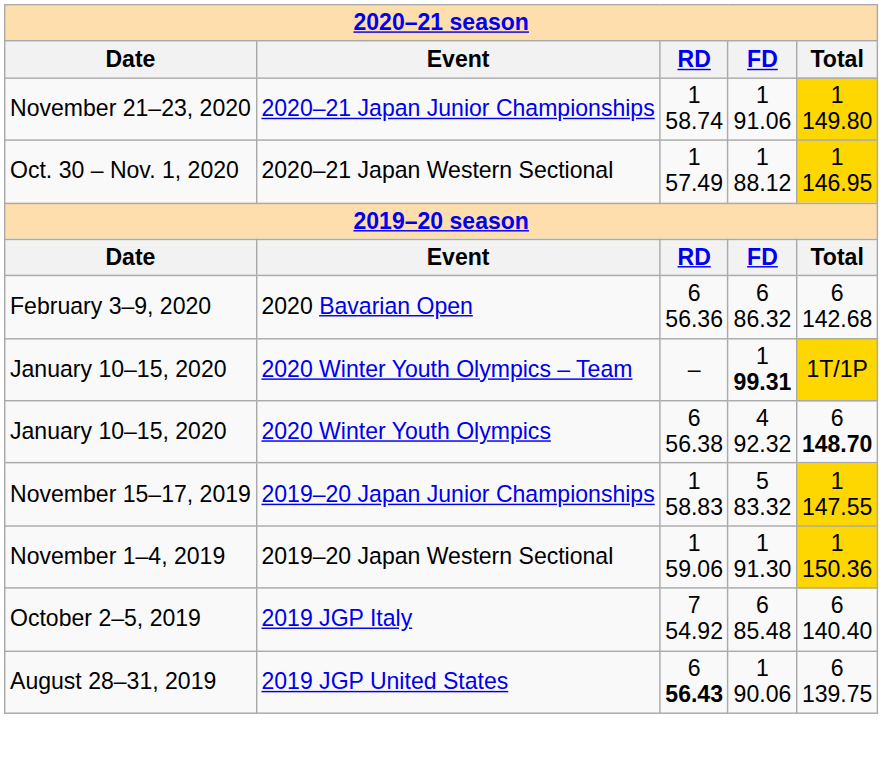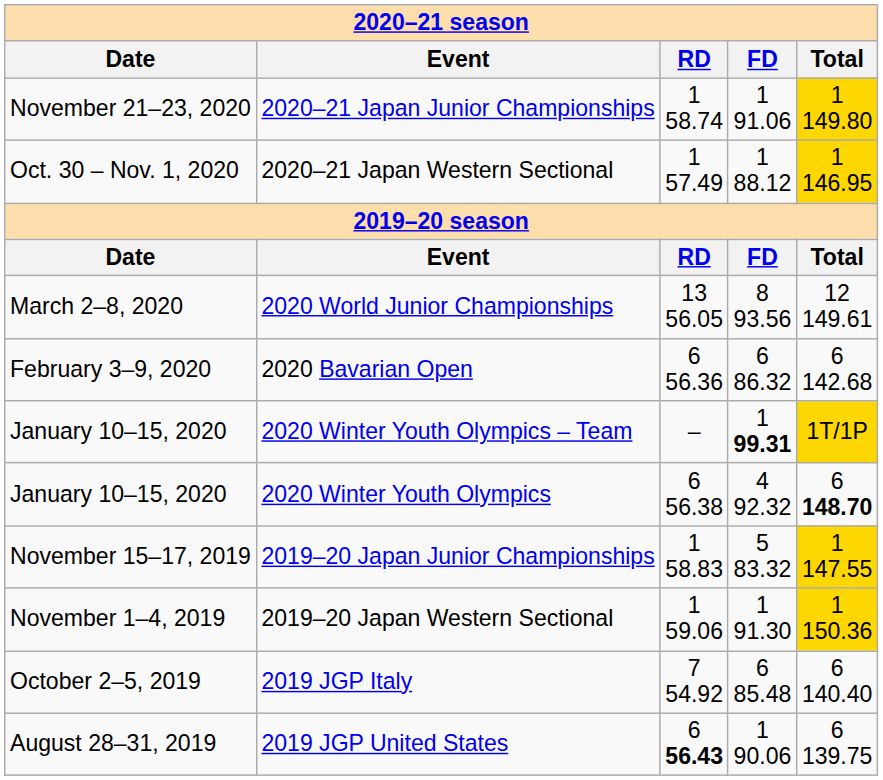+ row: March 2–8, 2020 | 2020 World Junior Championships | 13 56.05 | 8 93.56 | 12 149.61
